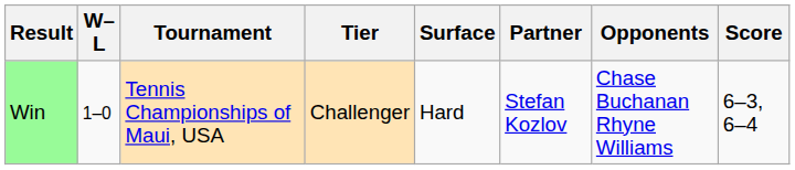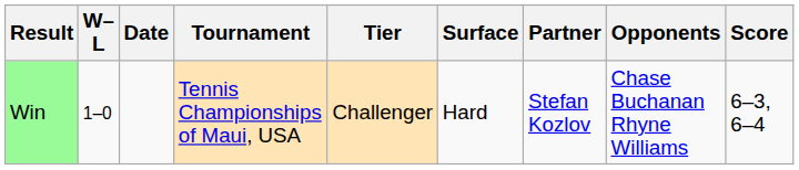+ column: Date
